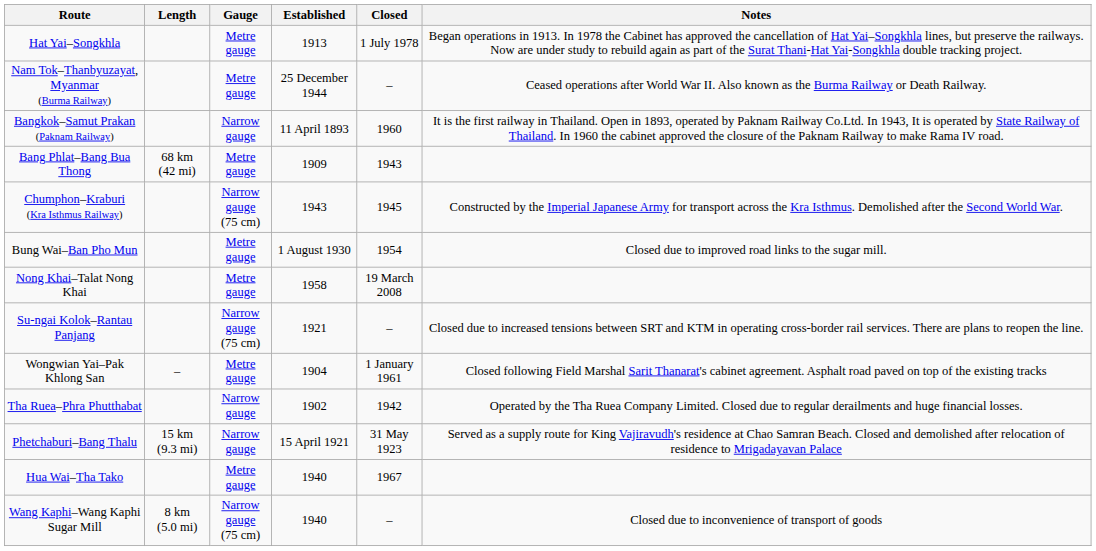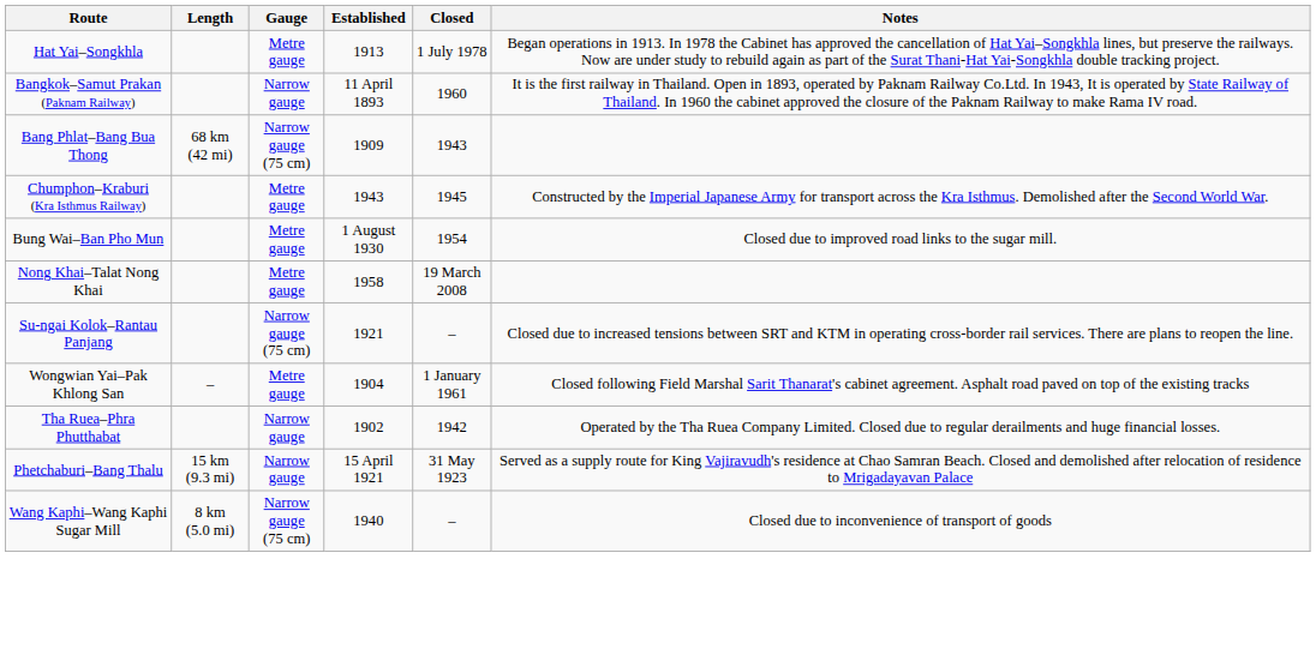- row: Nam Tok–Thanbyuzayat, Myanmar (Burma Railway) | Metre gauge | 25 December 1944 | – | Ceased operations after World War II. Also known as the Burma Railway or Death Railway.
Bang Phlat–Bang Bua Thong | Gauge: Metre gauge -> Narrow gauge (75 cm)
Chumphon–Kraburi (Kra Isthmus Railway) | Gauge: Narrow gauge (75 cm) -> Metre gauge
- row: Hua Wai–Tha Tako | Metre gauge | 1940 | 1967
